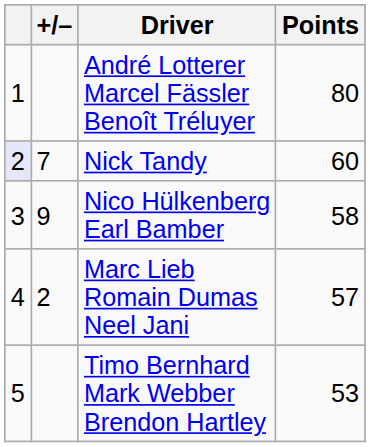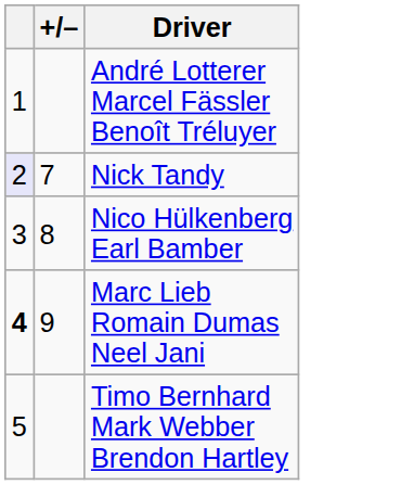- column: Points | 80 | 60 | 58 | 57 | 53
Nico Hülkenberg Earl Bamber | +/–: 9 -> 8
Marc Lieb Romain Dumas Neel Jani | column 1: normal -> bold
Marc Lieb Romain Dumas Neel Jani | +/–: 2 -> 9
